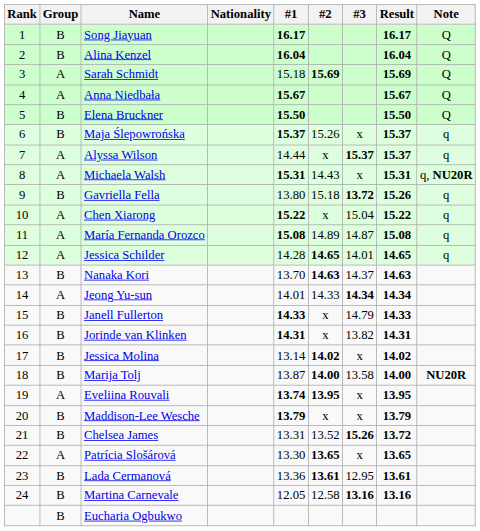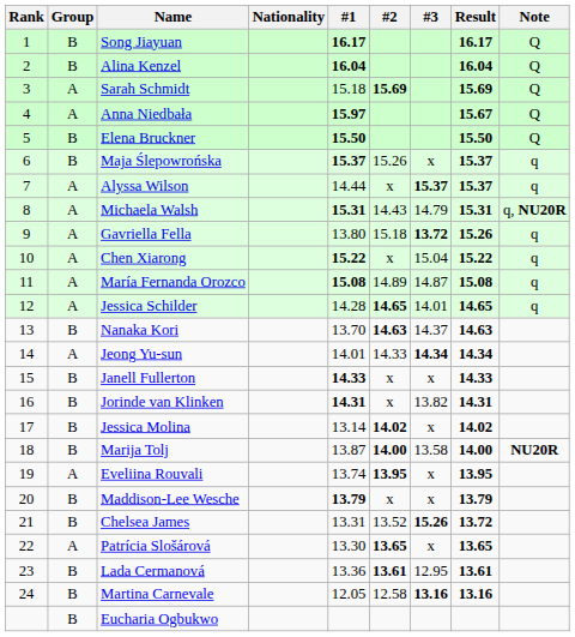Anna Niedbała | #1: 15.67 -> 15.97
Michaela Walsh | #3: x -> 14.79
Gavriella Fella | Group: B -> A
Janell Fullerton | #3: 14.79 -> x
Eveliina Rouvali | #1: bold -> normal
